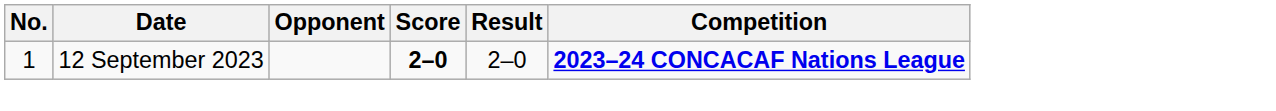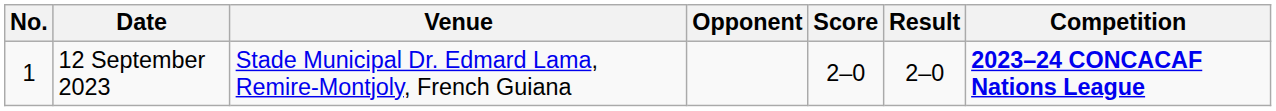+ column: Venue | Stade Municipal Dr. Edmard Lama, Remire-Montjoly, French Guiana
12 September 2023 | Score: bold -> normal
